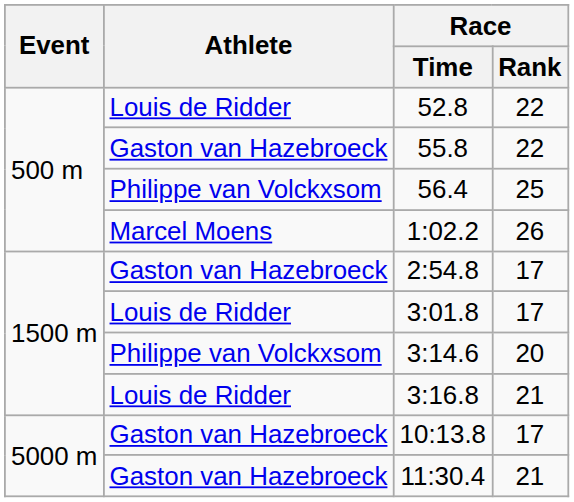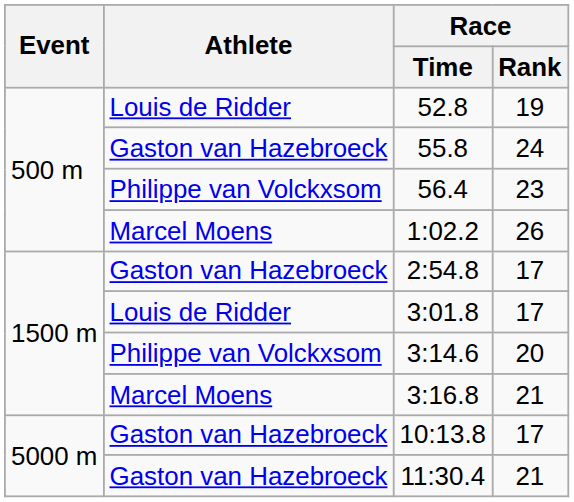52.8 | Race / Rank: 22 -> 19
55.8 | Race / Rank: 22 -> 24
56.4 | Race / Rank: 25 -> 23
3:16.8 | Athlete: Louis de Ridder -> Marcel Moens
